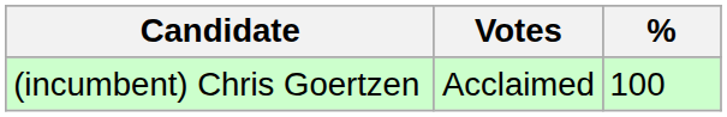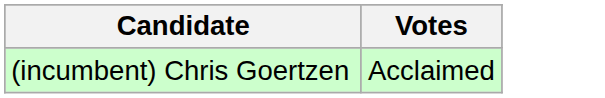- column: % | 100
